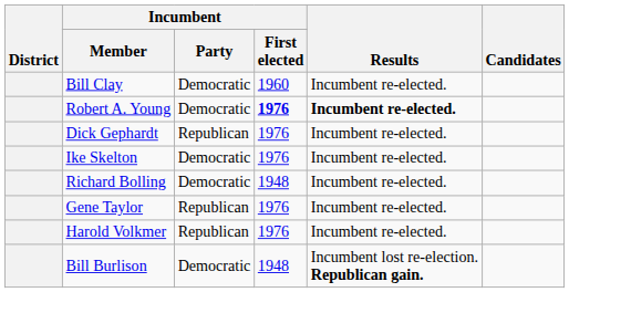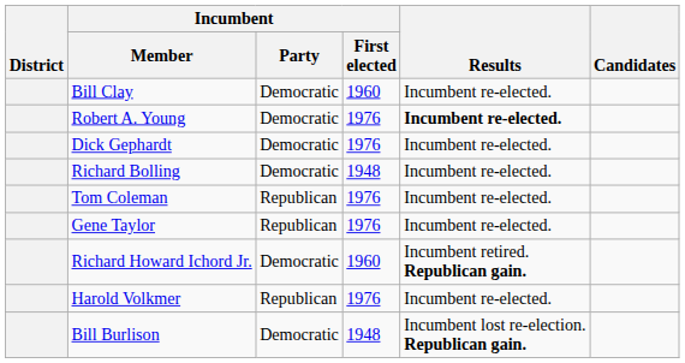Robert A. Young | Incumbent / First elected: bold -> normal
Dick Gephardt | Incumbent / Party: Republican -> Democratic
- row: Ike Skelton | Democratic | 1976 | Incumbent re-elected.
+ row: Tom Coleman | Republican | 1976 | Incumbent re-elected.
+ row: Richard Howard Ichord Jr. | Democratic | 1960 | Incumbent retired. Republican gain.
